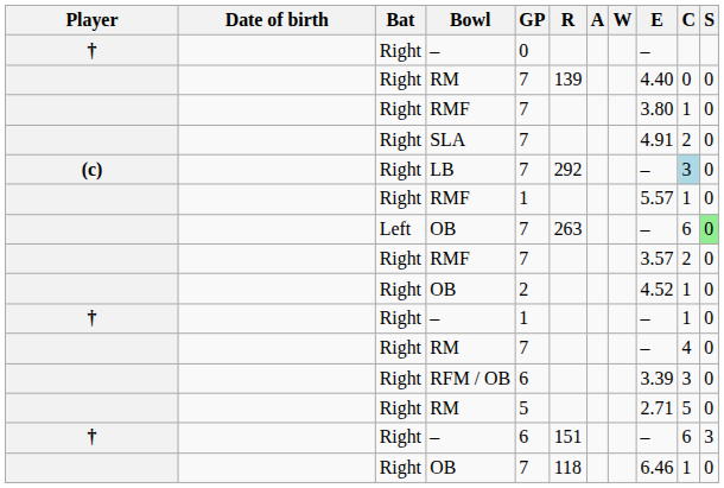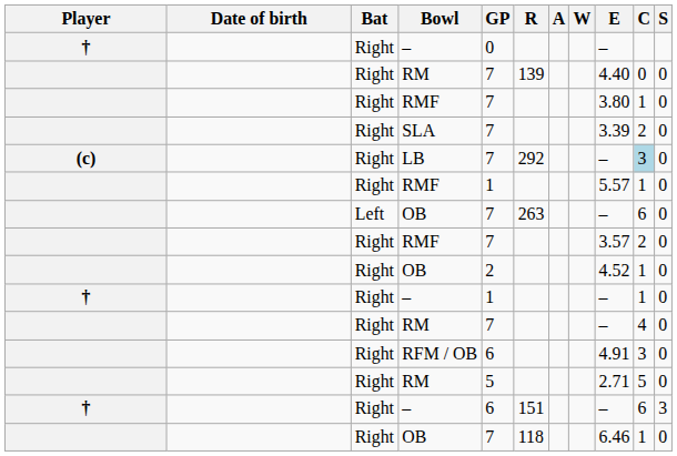SLA | E: 4.91 -> 3.39
Left / OB | S: lightgreen background -> no background
RFM / OB | E: 3.39 -> 4.91
